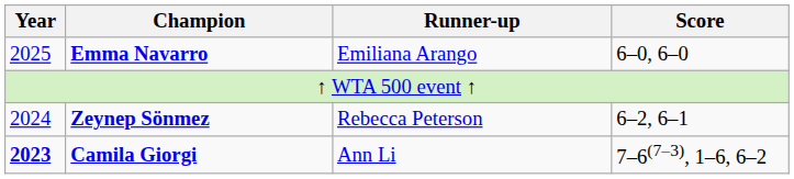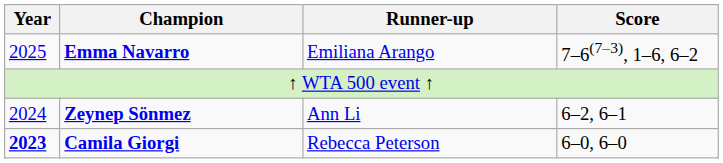Emma Navarro | Score: 6–0, 6–0 -> 7–6(7–3), 1–6, 6–2
Zeynep Sönmez | Runner-up: Rebecca Peterson -> Ann Li
Camila Giorgi | Runner-up: Ann Li -> Rebecca Peterson
Camila Giorgi | Score: 7–6(7–3), 1–6, 6–2 -> 6–0, 6–0
